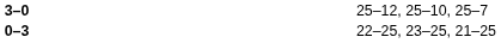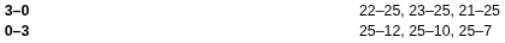3–0 | column 4: 25–12, 25–10, 25–7 -> 22–25, 23–25, 21–25
0–3 | column 4: 22–25, 23–25, 21–25 -> 25–12, 25–10, 25–7
